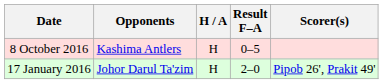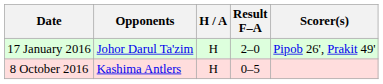rows swapped: 17 January 2016 <-> 8 October 2016
